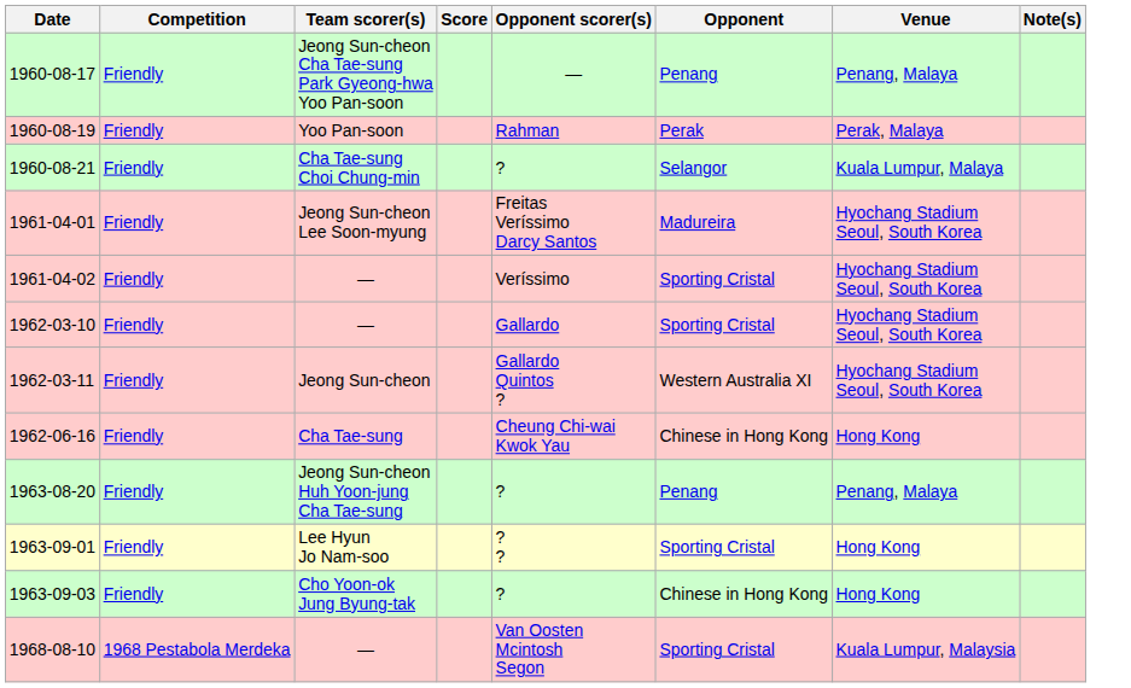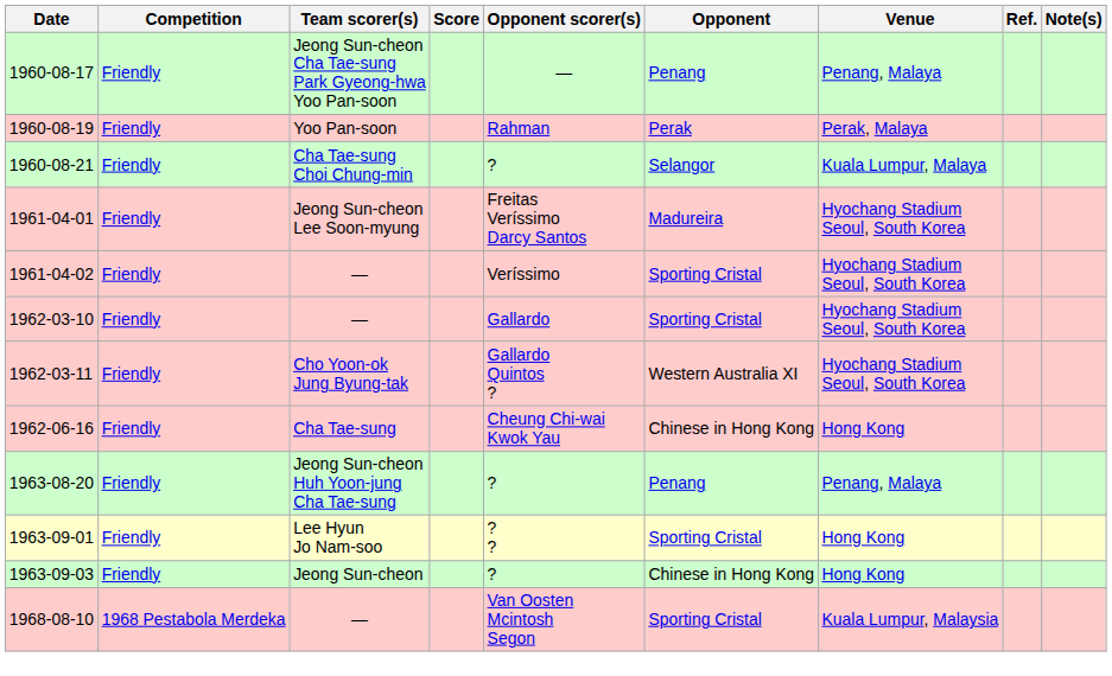+ column: Ref.
1962-03-11 | Team scorer(s): Jeong Sun-cheon -> Cho Yoon-ok Jung Byung-tak
1963-09-03 | Team scorer(s): Cho Yoon-ok Jung Byung-tak -> Jeong Sun-cheon
